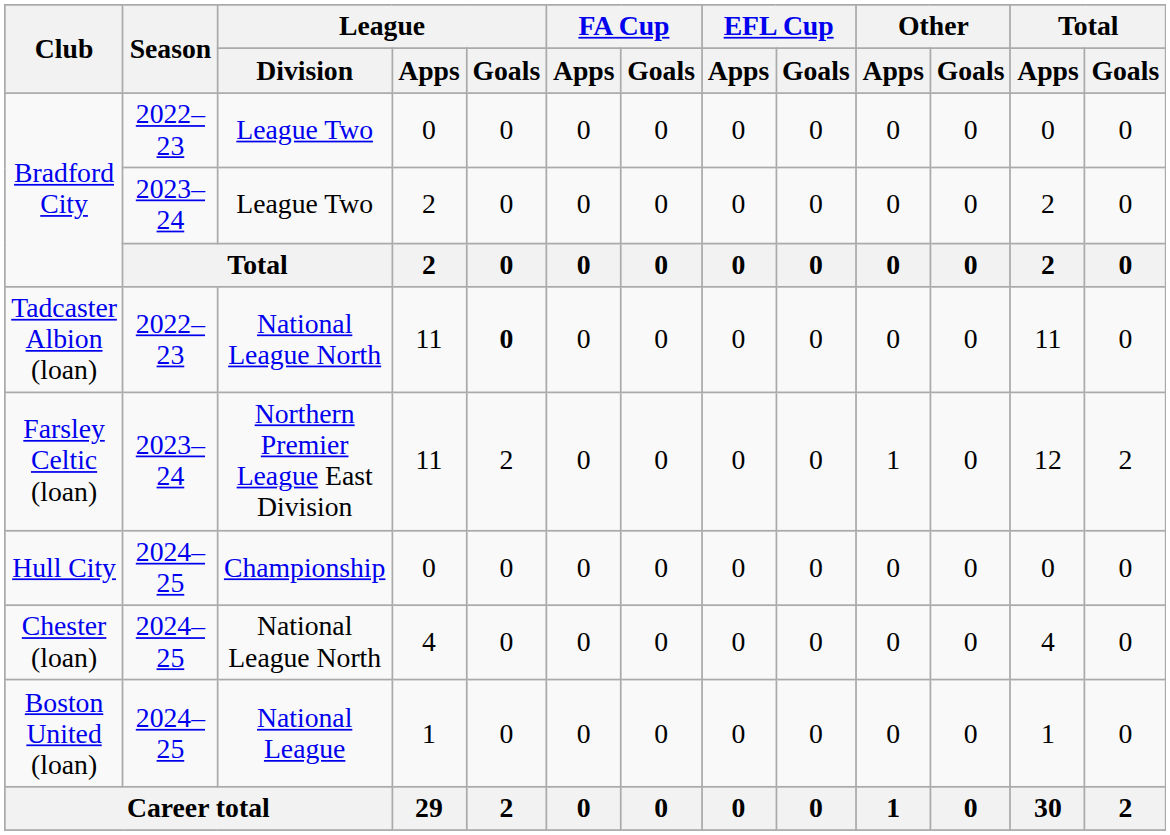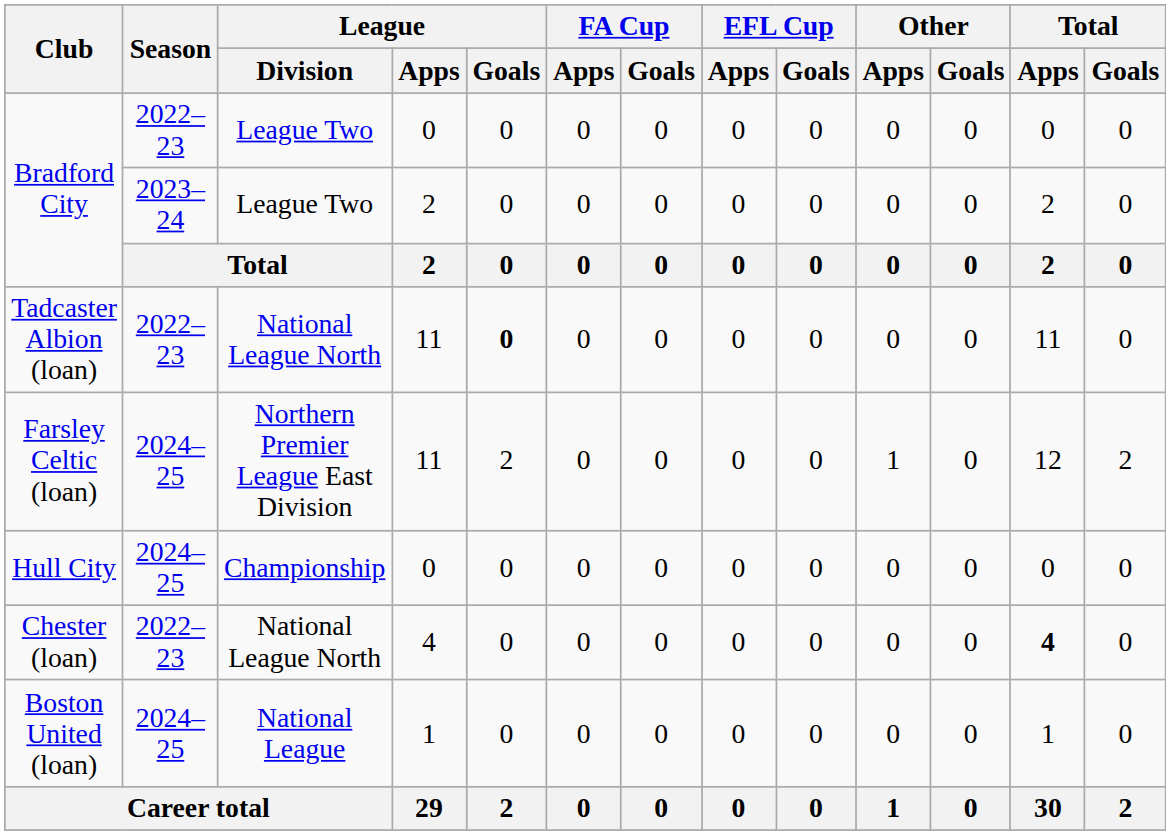Farsley Celtic (loan) | Season: 2023–24 -> 2024–25
Chester (loan) | Season: 2024–25 -> 2022–23
Chester (loan) | Total / Apps: normal -> bold
